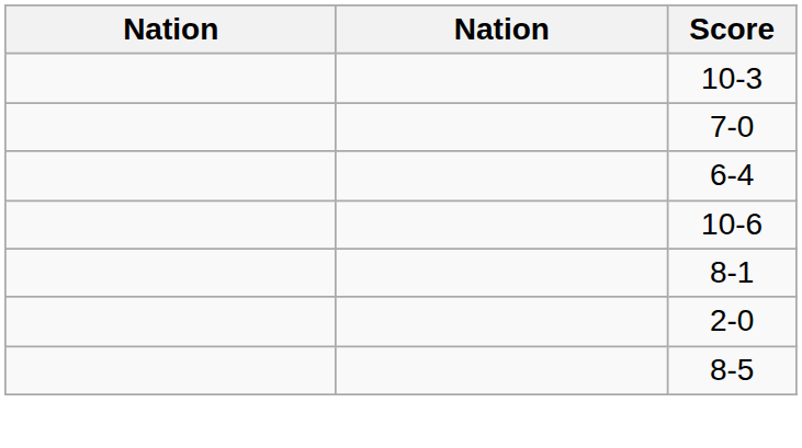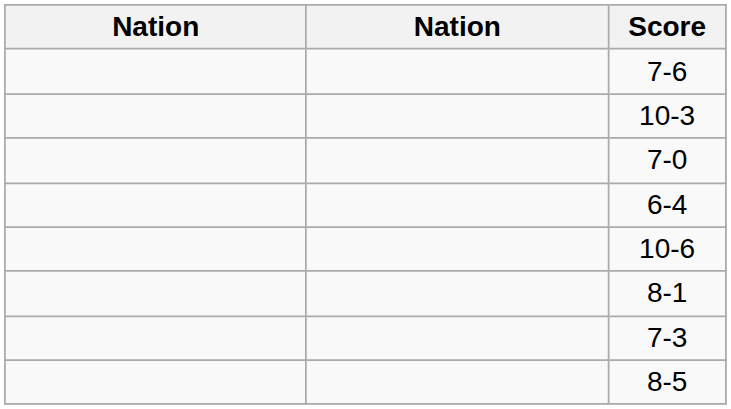+ row: 7-6
- row: 2-0
+ row: 7-3
